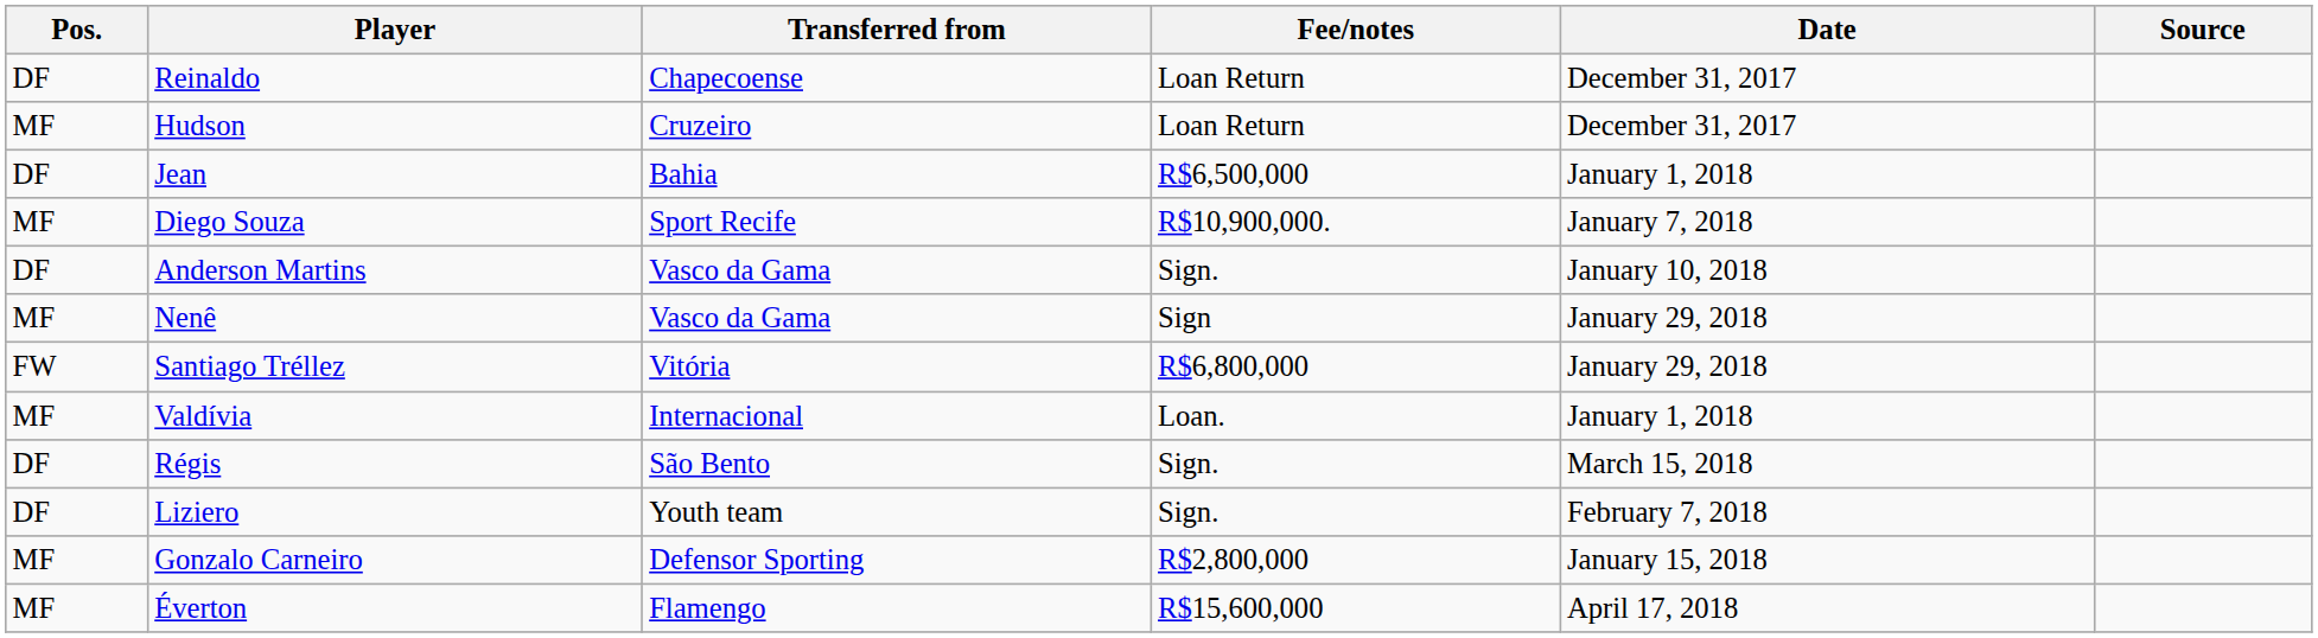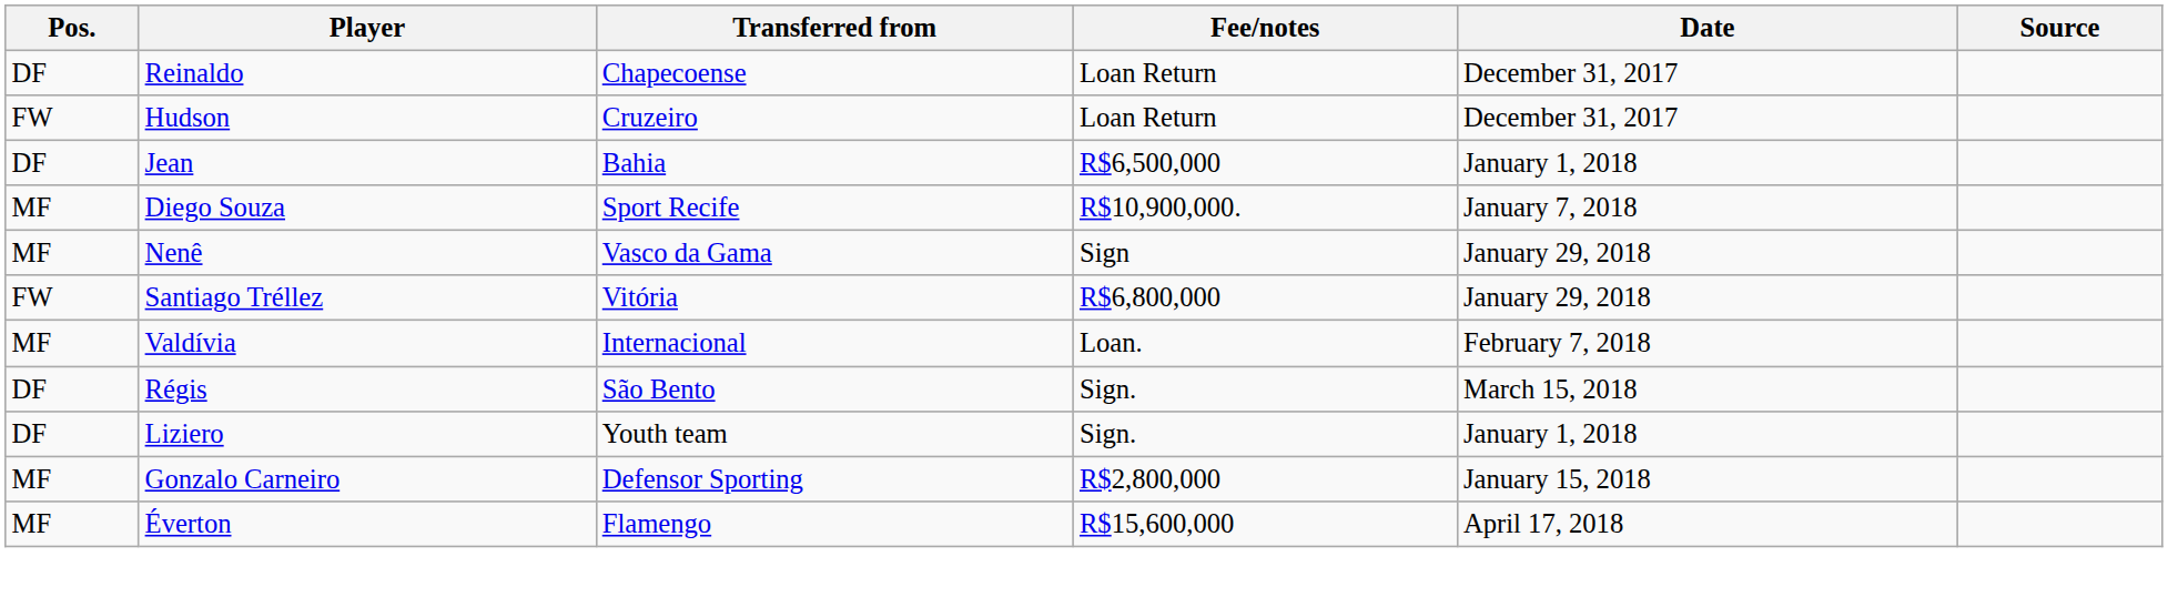Hudson | Pos.: MF -> FW
- row: DF | Anderson Martins | Vasco da Gama | Sign. | January 10, 2018
Valdívia | Date: January 1, 2018 -> February 7, 2018
Liziero | Date: February 7, 2018 -> January 1, 2018
